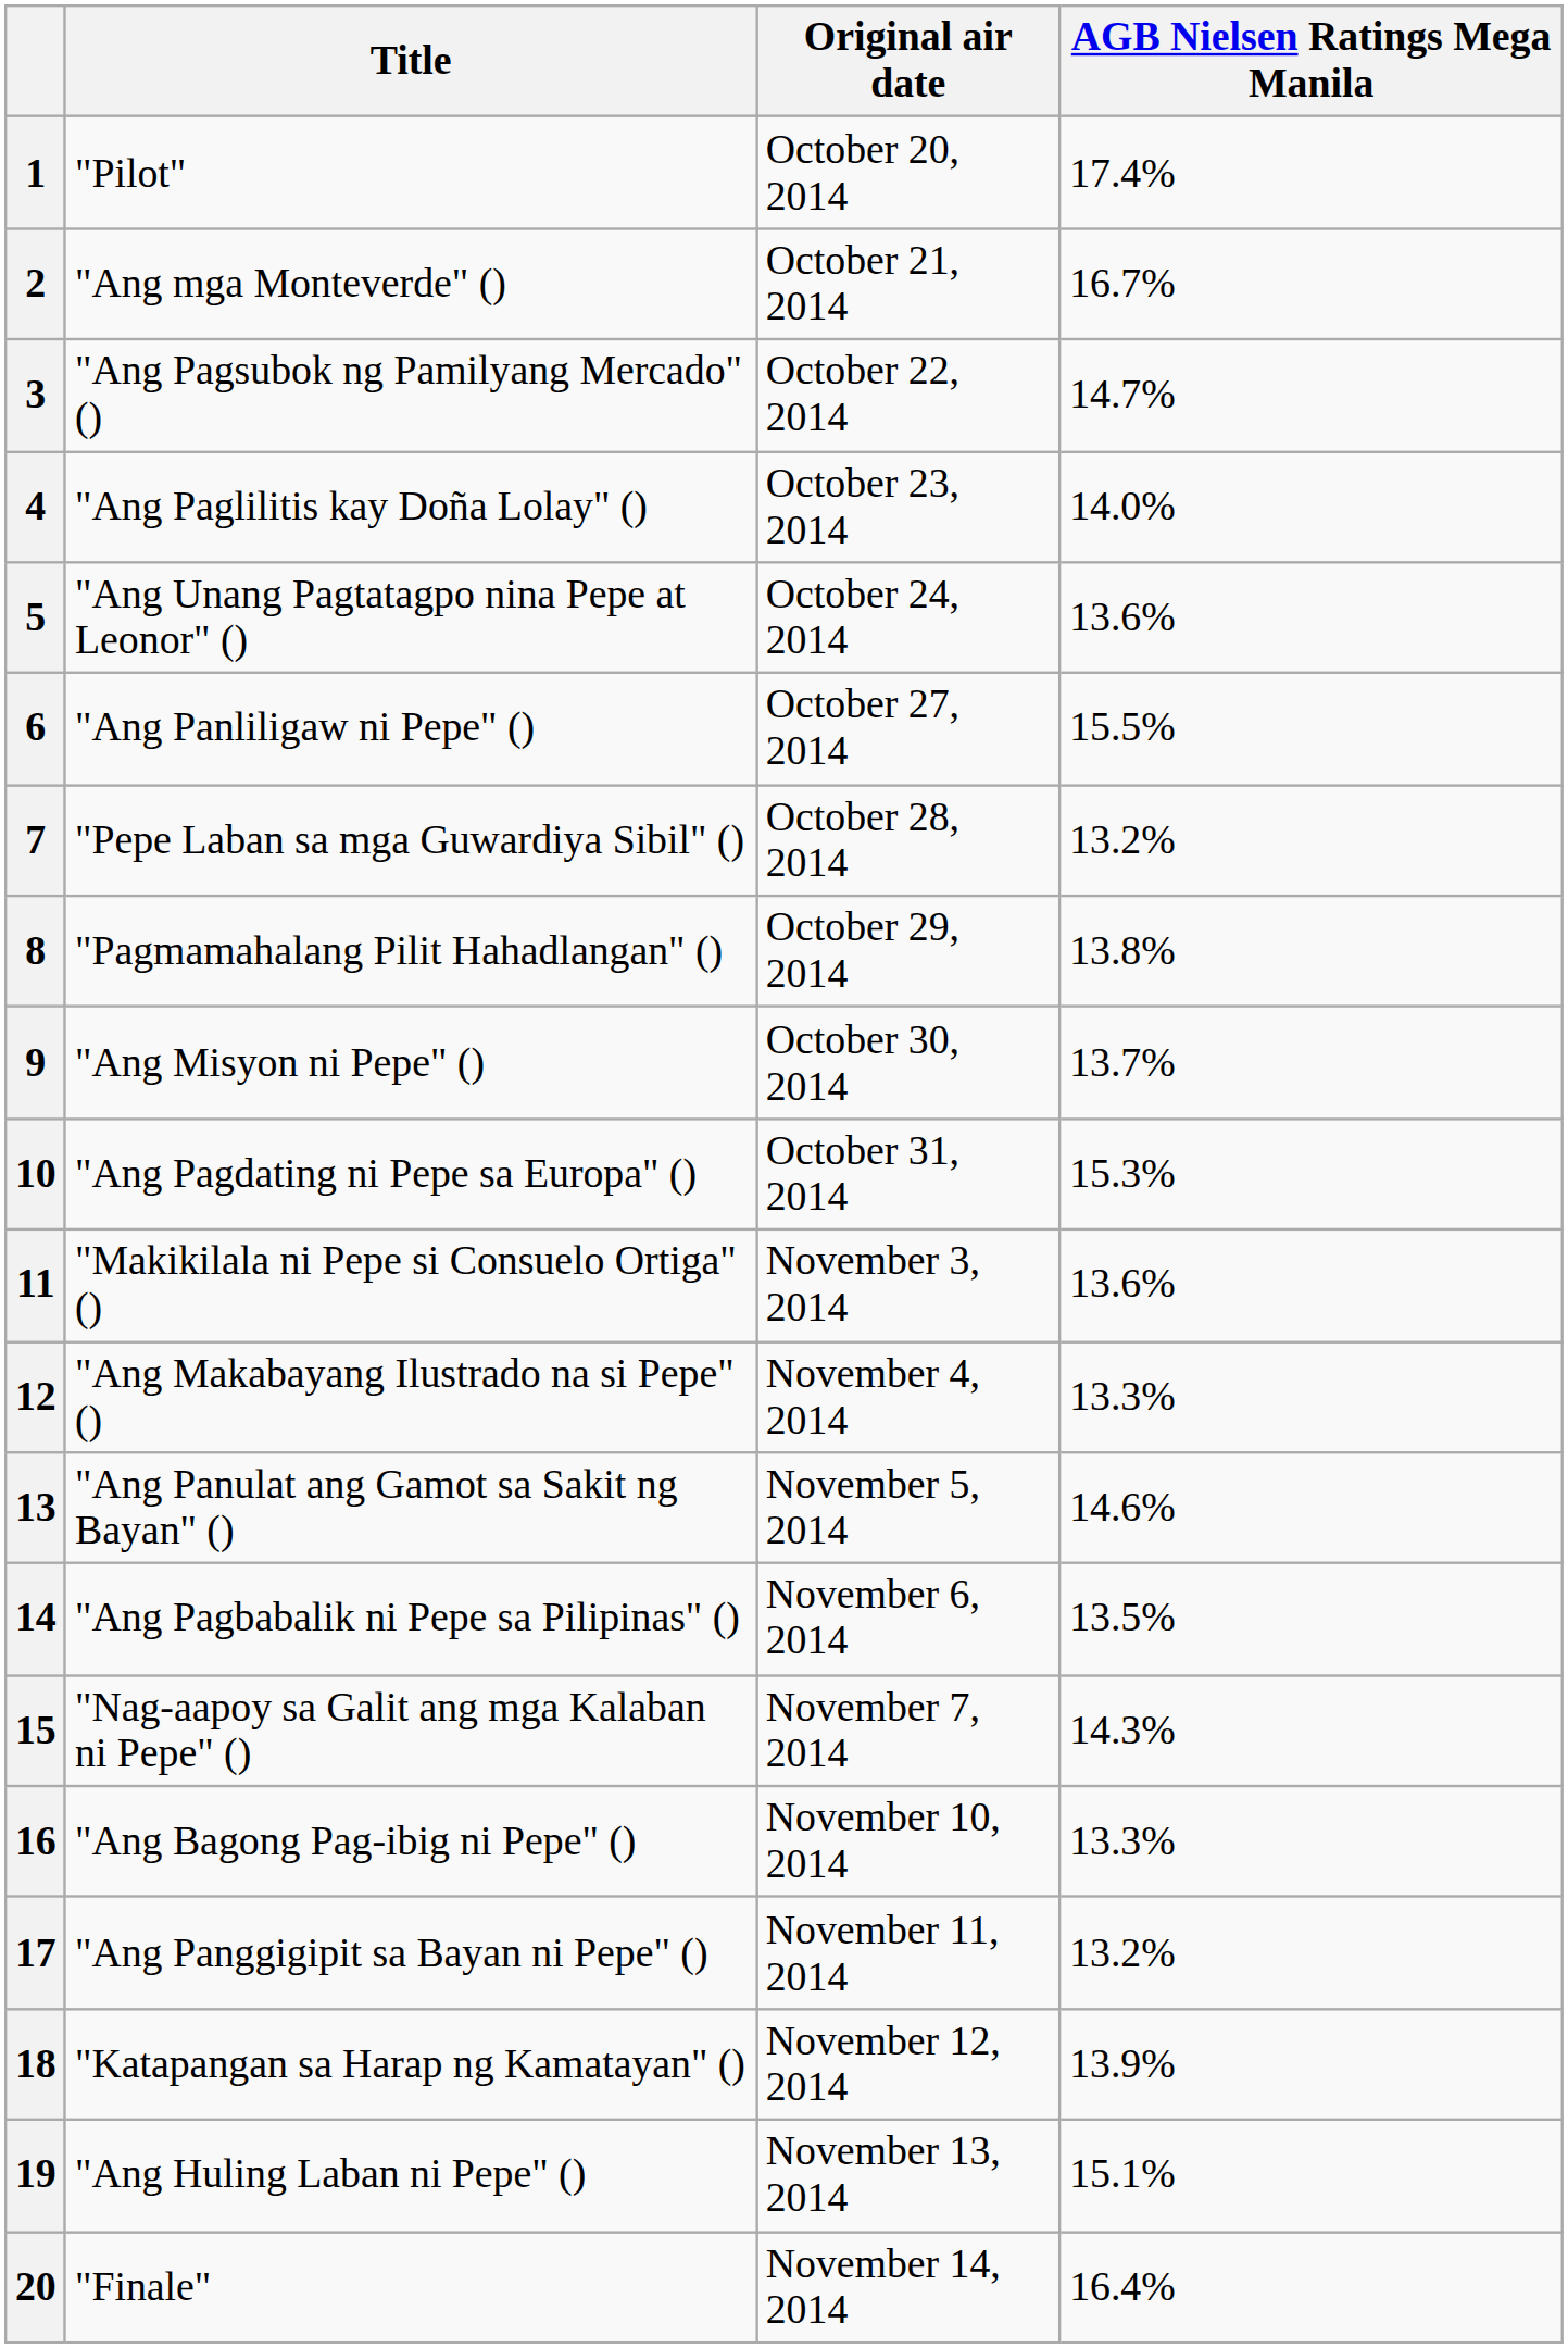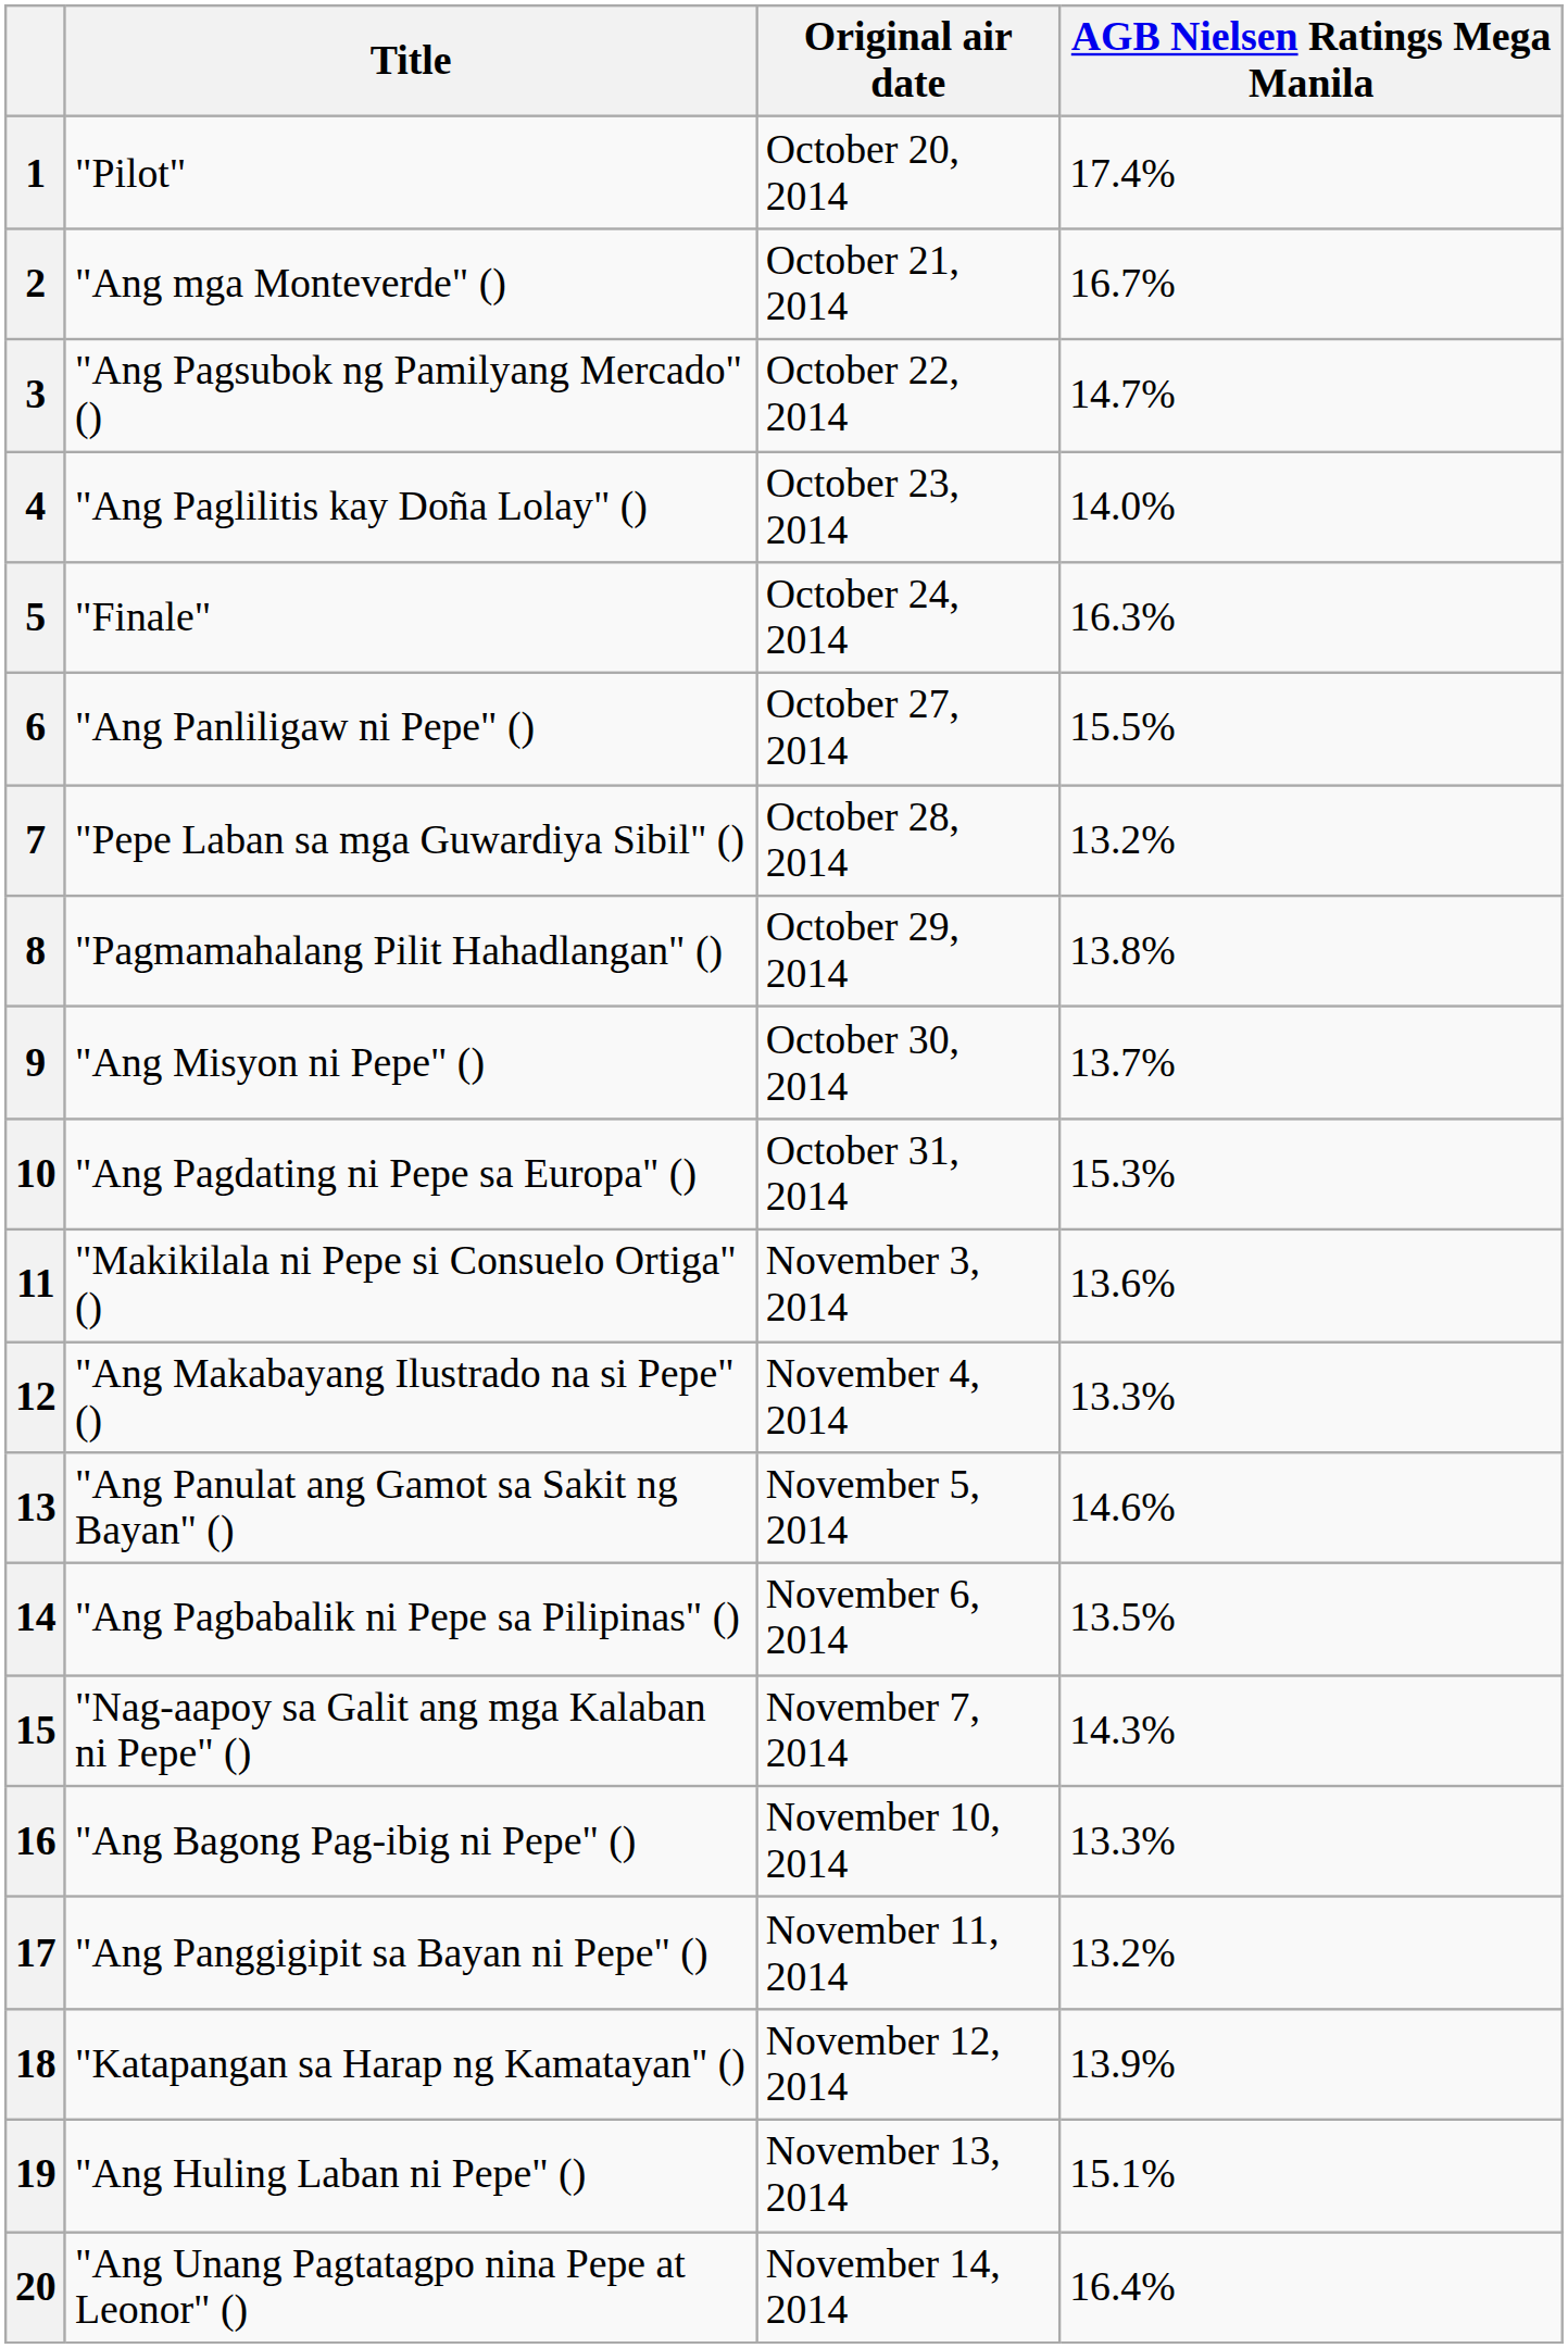5 | Title: "Ang Unang Pagtatagpo nina Pepe at Leonor" () -> "Finale"
5 | AGB Nielsen Ratings Mega Manila: 13.6% -> 16.3%
20 | Title: "Finale" -> "Ang Unang Pagtatagpo nina Pepe at Leonor" ()
